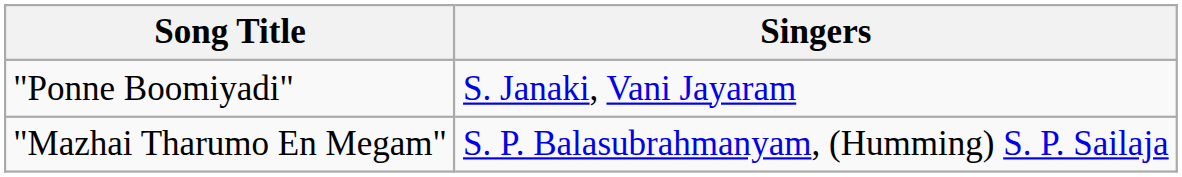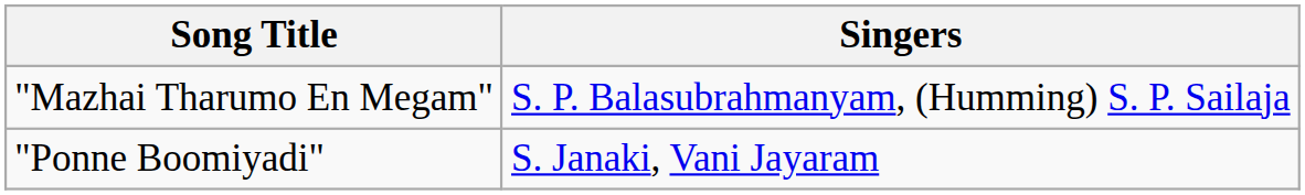rows swapped: "Mazhai Tharumo En Megam" <-> "Ponne Boomiyadi"
